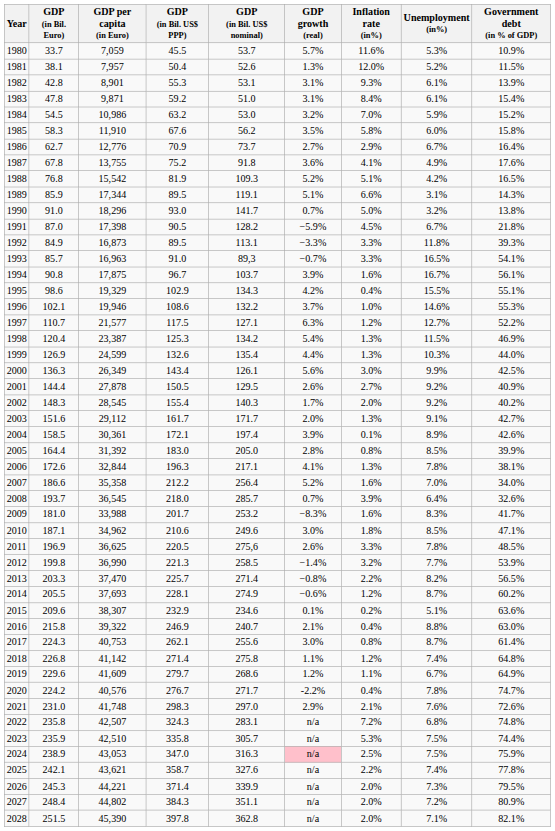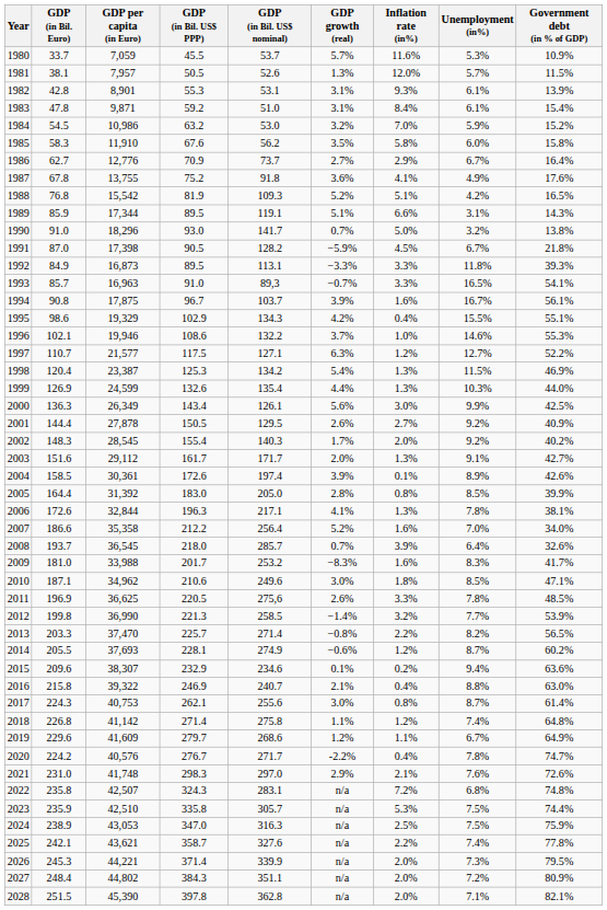1981 | GDP (in Bil. US$ PPP): 50.4 -> 50.5
1981 | Unemployment (in%): 5.2% -> 5.7%
2004 | GDP (in Bil. US$ PPP): 172.1 -> 172.6
2015 | Unemployment (in%): 5.1% -> 9.4%
2024 | GDP growth (real): pink background -> no background
